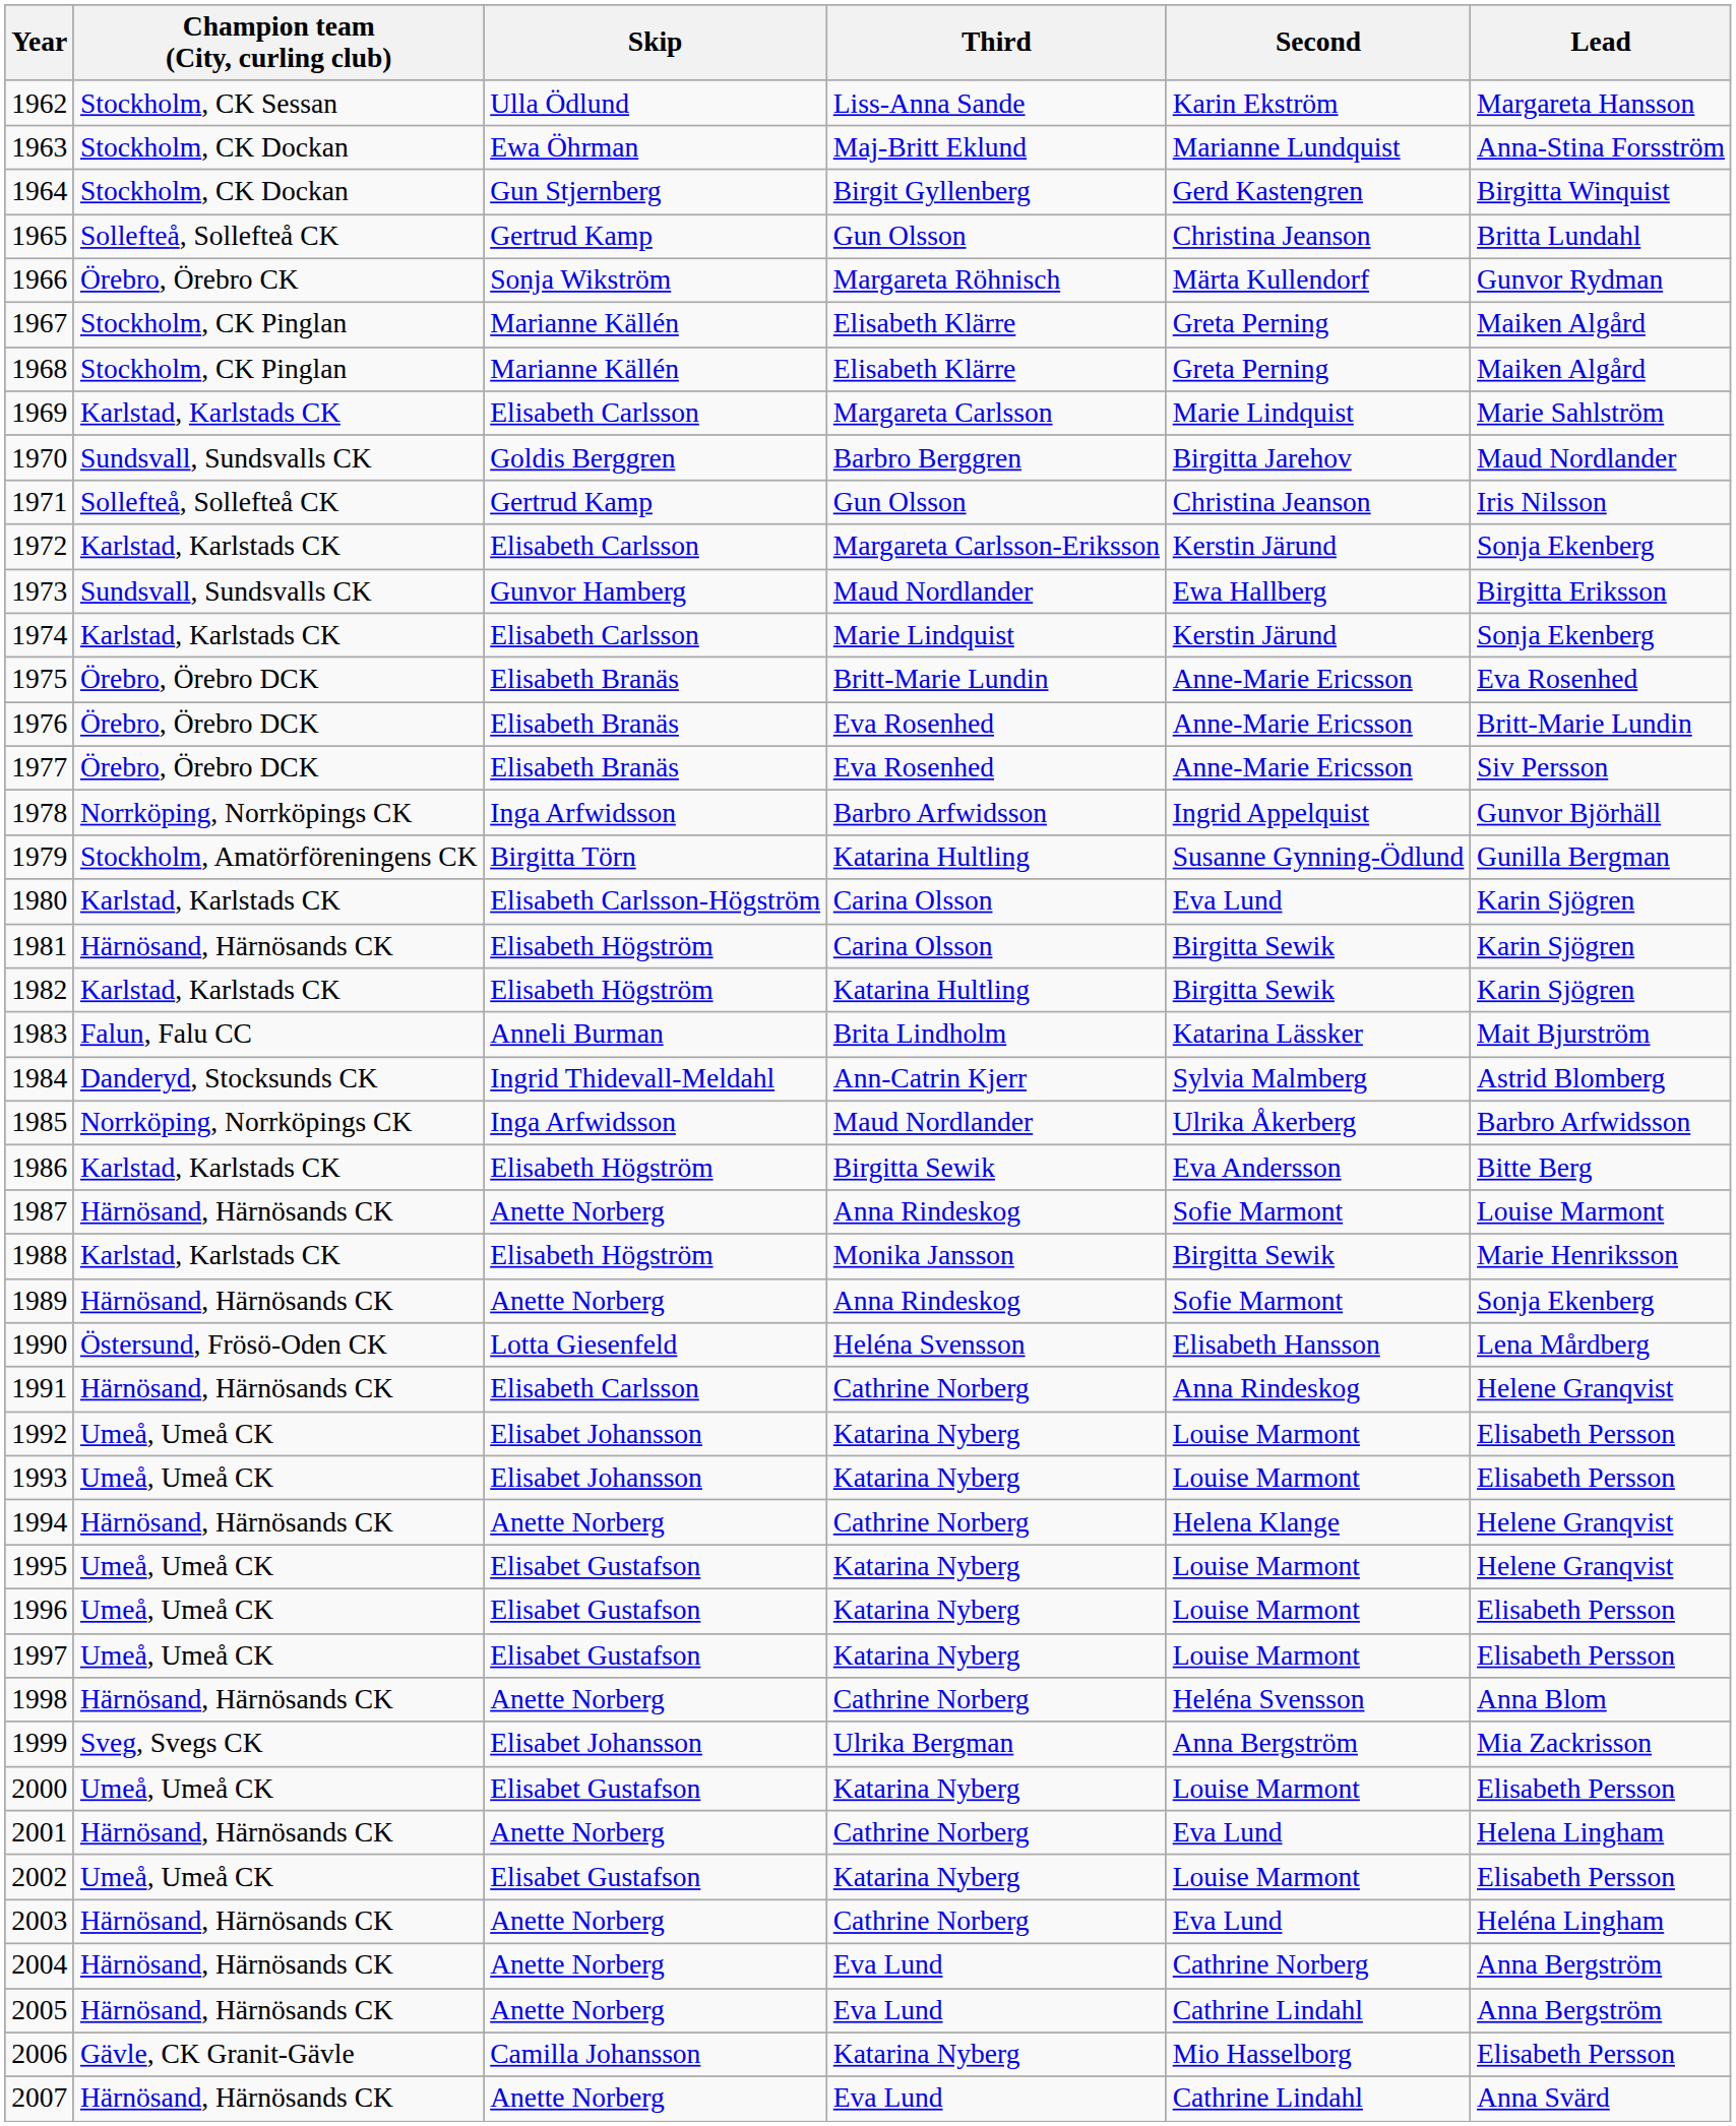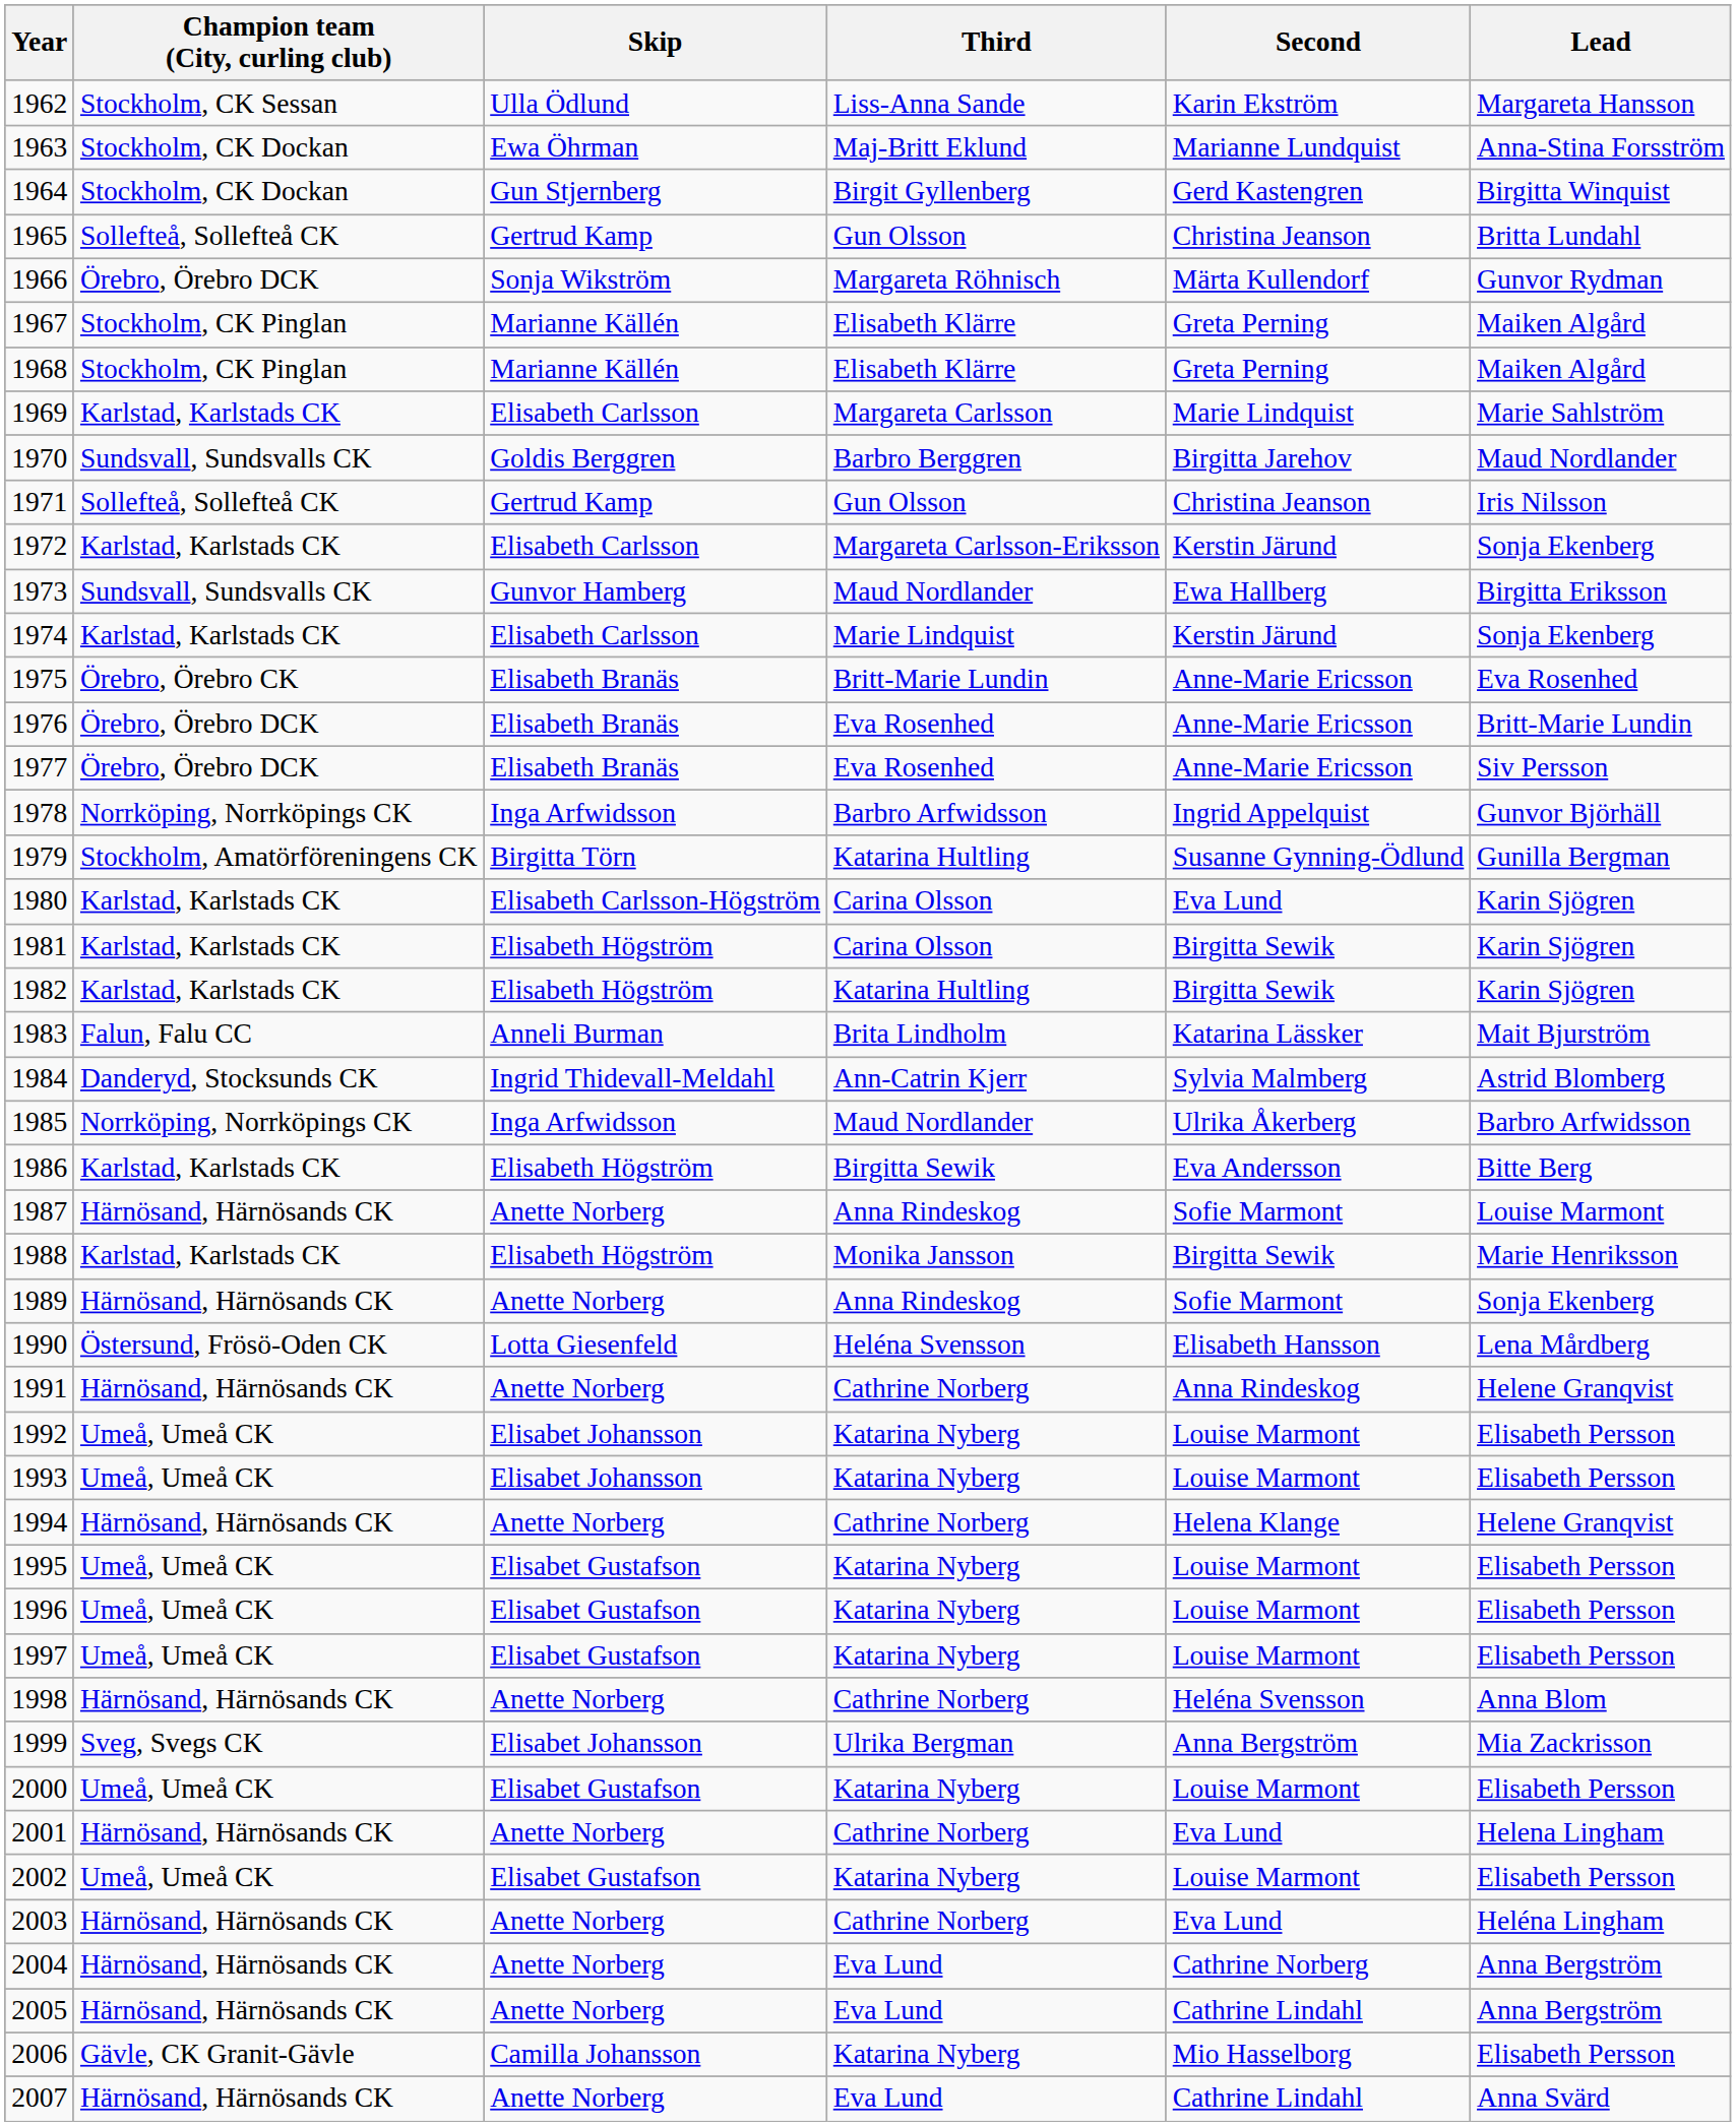1966 | Champion team (City, curling club): Örebro, Örebro CK -> Örebro, Örebro DCK
1975 | Champion team (City, curling club): Örebro, Örebro DCK -> Örebro, Örebro CK
1981 | Champion team (City, curling club): Härnösand, Härnösands CK -> Karlstad, Karlstads CK
1991 | Skip: Elisabeth Carlsson -> Anette Norberg
1995 | Lead: Helene Granqvist -> Elisabeth Persson
